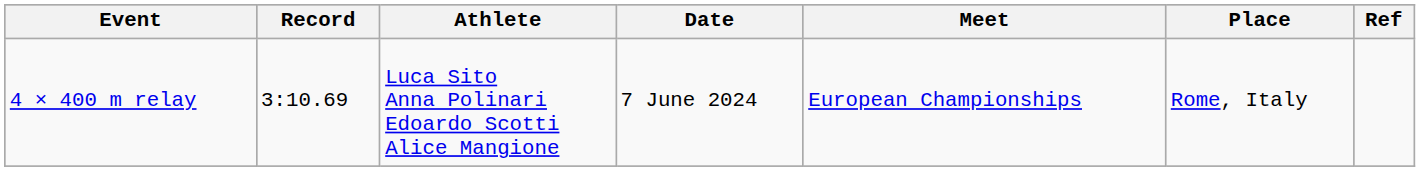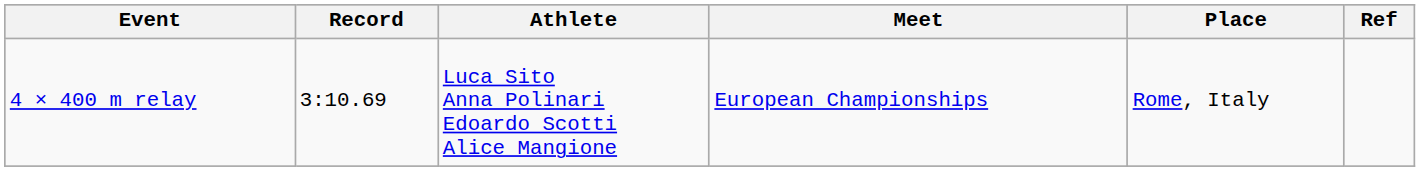- column: Date | 7 June 2024
